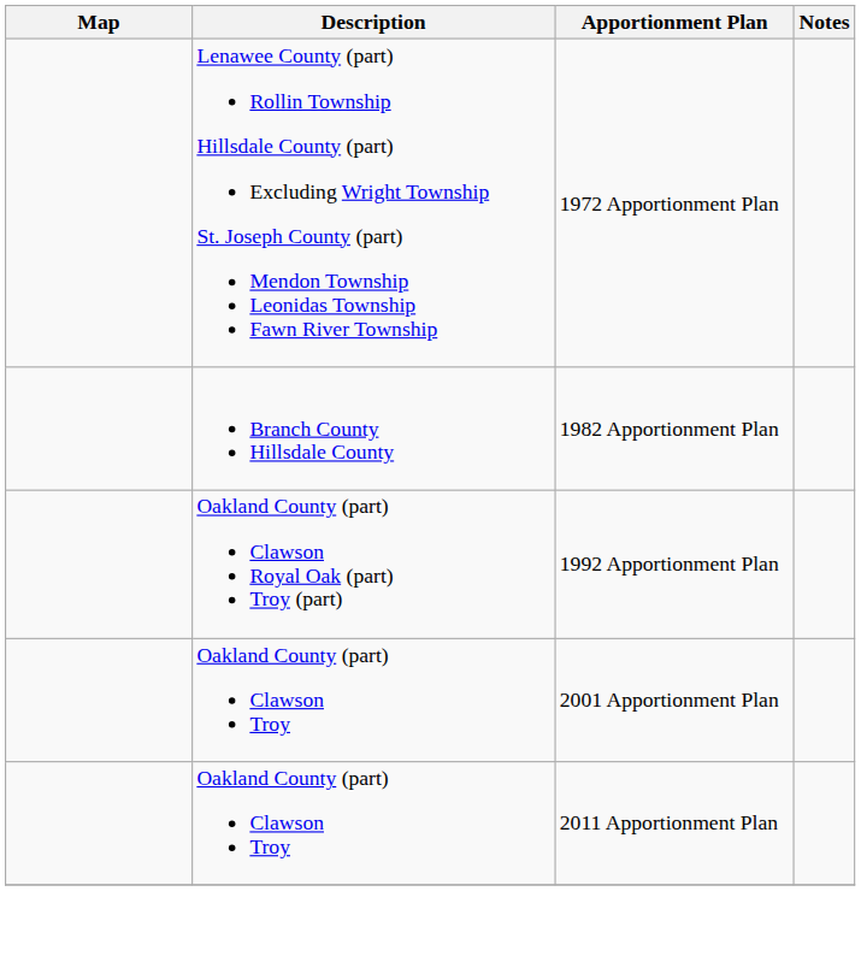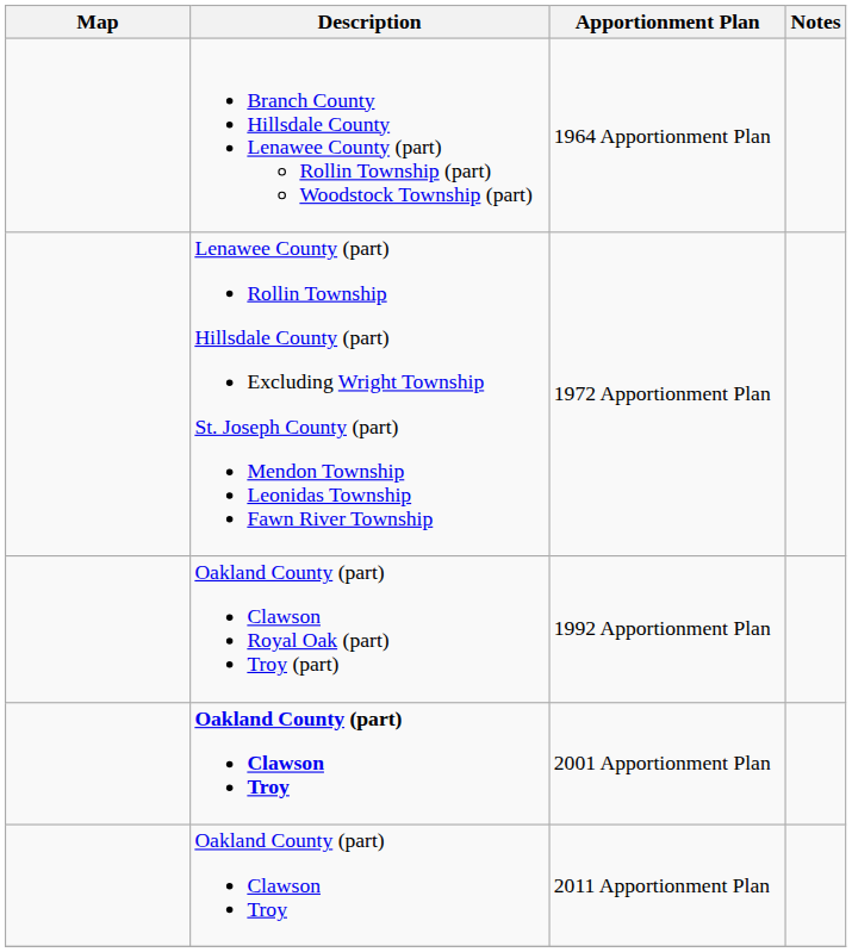+ row: Branch County Hillsdale County Lenawee County (part) Rollin Township (part) Woodstock Township (part) | 1964 Apportionment Plan
- row: Branch County Hillsdale County | 1982 Apportionment Plan
2001 Apportionment Plan | Description: normal -> bold
